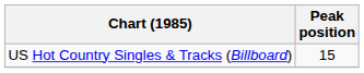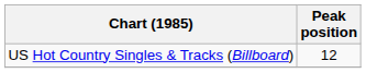US Hot Country Singles & Tracks (Billboard) | Peak position: 15 -> 12
